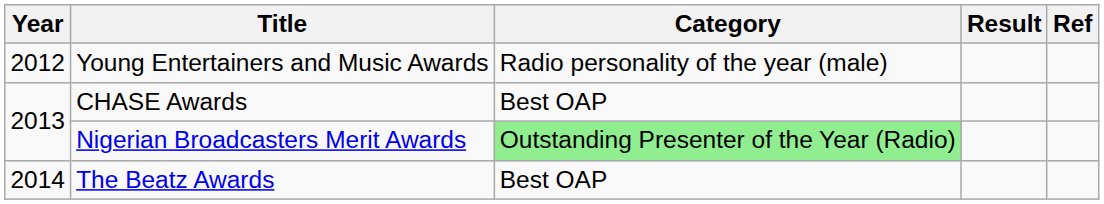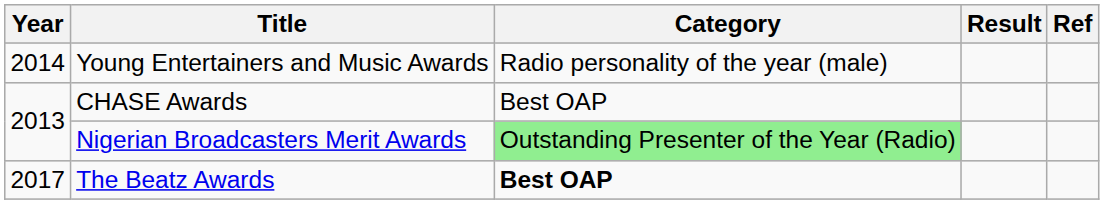Young Entertainers and Music Awards | Year: 2012 -> 2014
The Beatz Awards | Year: 2014 -> 2017
The Beatz Awards | Category: normal -> bold
